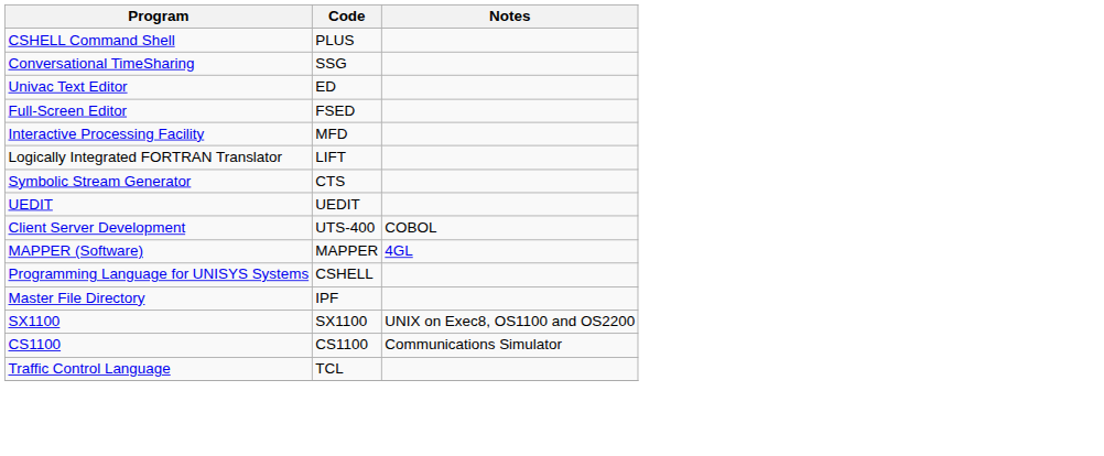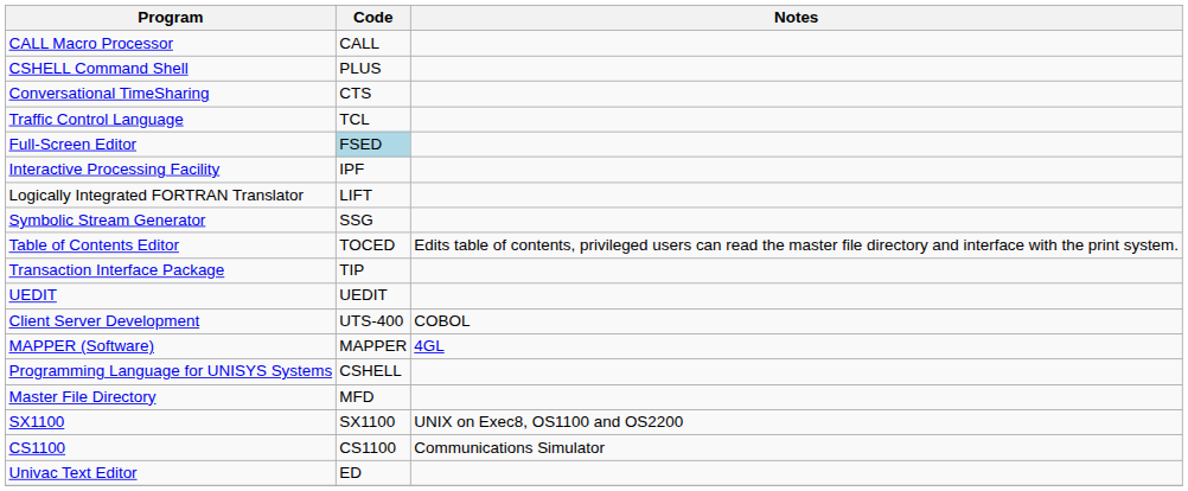+ row: CALL Macro Processor | CALL
Conversational TimeSharing | Code: SSG -> CTS
rows swapped: Univac Text Editor <-> Traffic Control Language
Full-Screen Editor | Code: no background -> lightblue background
Interactive Processing Facility | Code: MFD -> IPF
Symbolic Stream Generator | Code: CTS -> SSG
+ row: Table of Contents Editor | TOCED | Edits table of contents, privileged users can read the master file directory and interface with the print system.
+ row: Transaction Interface Package | TIP
Master File Directory | Code: IPF -> MFD
